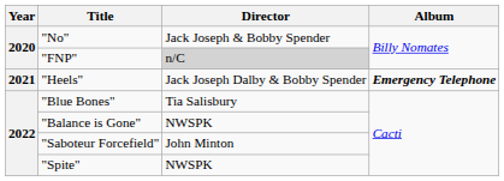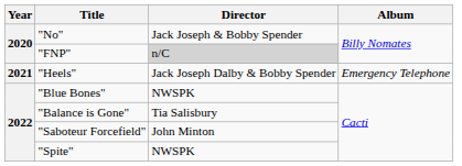"Heels" | Album: bold -> normal
"Blue Bones" | Director: Tia Salisbury -> NWSPK
"Balance is Gone" | Director: NWSPK -> Tia Salisbury
